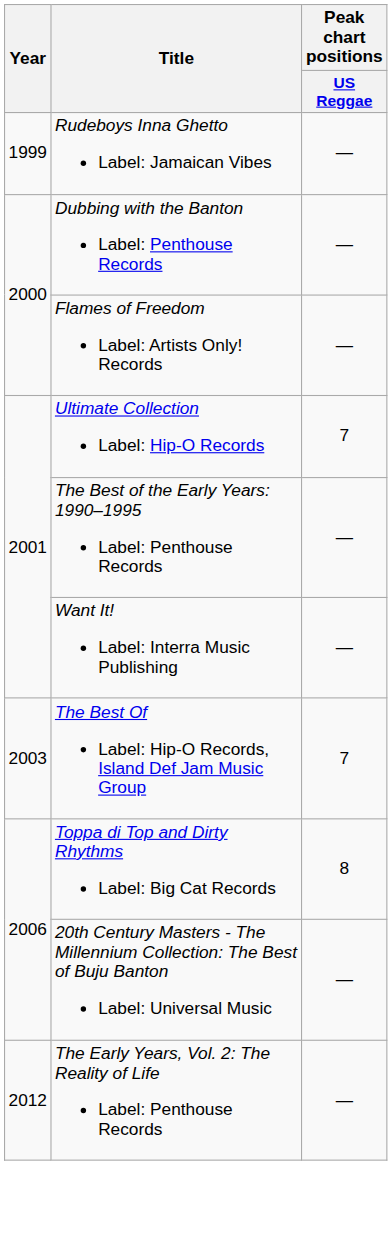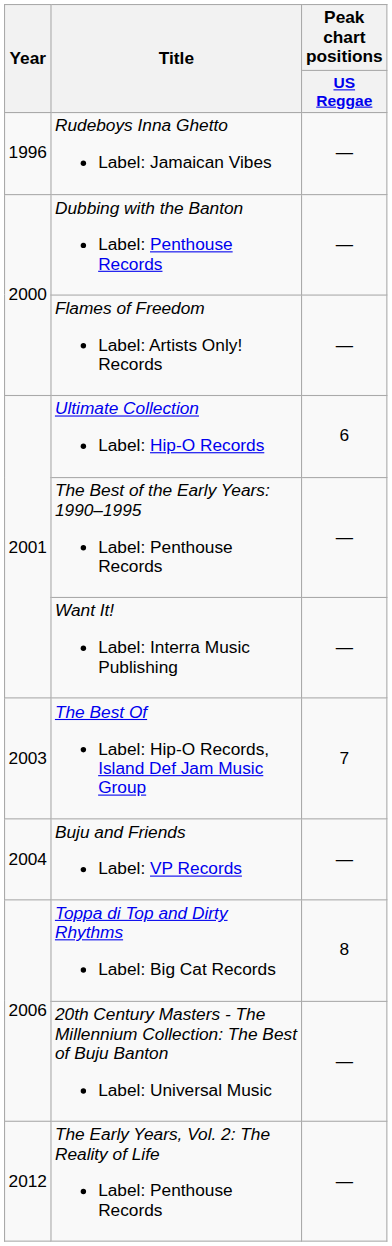Rudeboys Inna Ghetto Label: Jamaican Vibes | Year: 1999 -> 1996
Ultimate Collection Label: Hip-O Records | Peak chart positions / US Reggae: 7 -> 6
+ row: 2004 | Buju and Friends Label: VP Records | —
